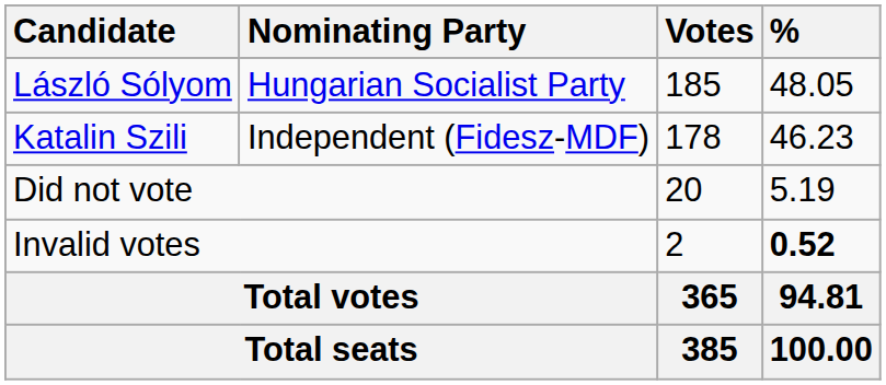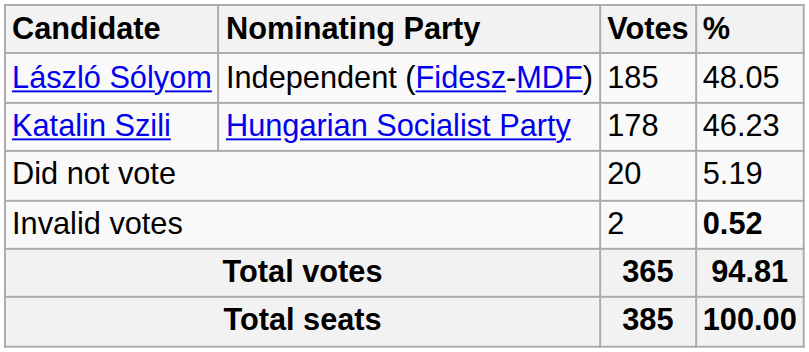László Sólyom | Nominating Party: Hungarian Socialist Party -> Independent (Fidesz-MDF)
Katalin Szili | Nominating Party: Independent (Fidesz-MDF) -> Hungarian Socialist Party
